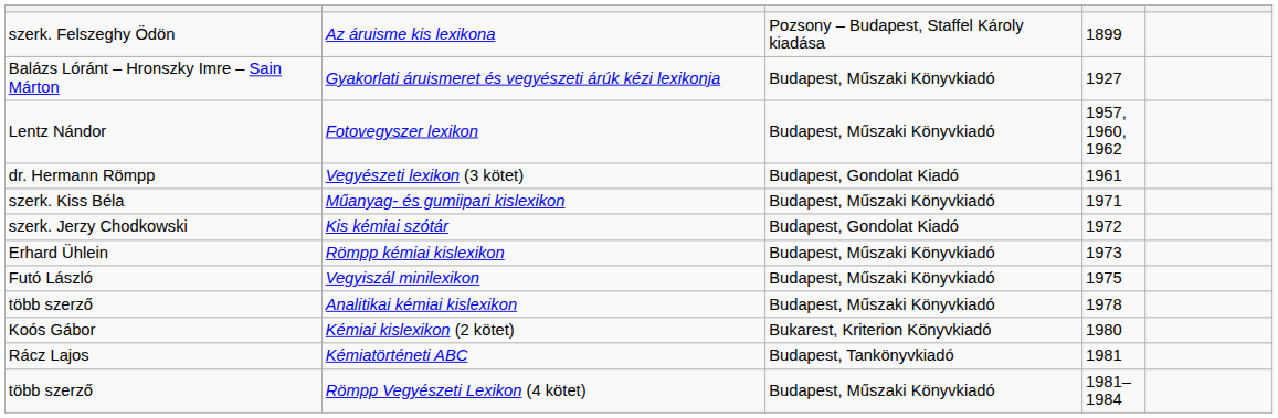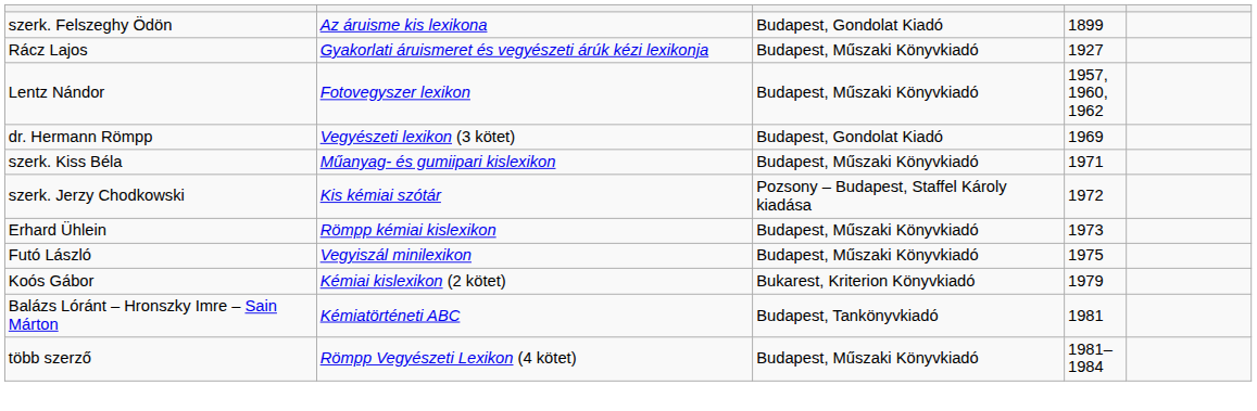Az áruisme kis lexikona | column 3: Pozsony – Budapest, Staffel Károly kiadása -> Budapest, Gondolat Kiadó
Gyakorlati áruismeret és vegyészeti árúk kézi lexikonja | column 1: Balázs Lóránt – Hronszky Imre – Sain Márton -> Rácz Lajos
Vegyészeti lexikon (3 kötet) | column 4: 1961 -> 1969
Kis kémiai szótár | column 3: Budapest, Gondolat Kiadó -> Pozsony – Budapest, Staffel Károly kiadása
- row: több szerző | Analitikai kémiai kislexikon | Budapest, Műszaki Könyvkiadó | 1978
Kémiai kislexikon (2 kötet) | column 4: 1980 -> 1979
Kémiatörténeti ABC | column 1: Rácz Lajos -> Balázs Lóránt – Hronszky Imre – Sain Márton
